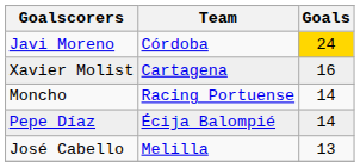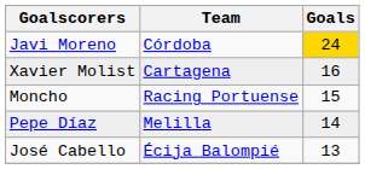Moncho | Goals: 14 -> 15
Pepe Díaz | Team: Écija Balompié -> Melilla
José Cabello | Team: Melilla -> Écija Balompié
